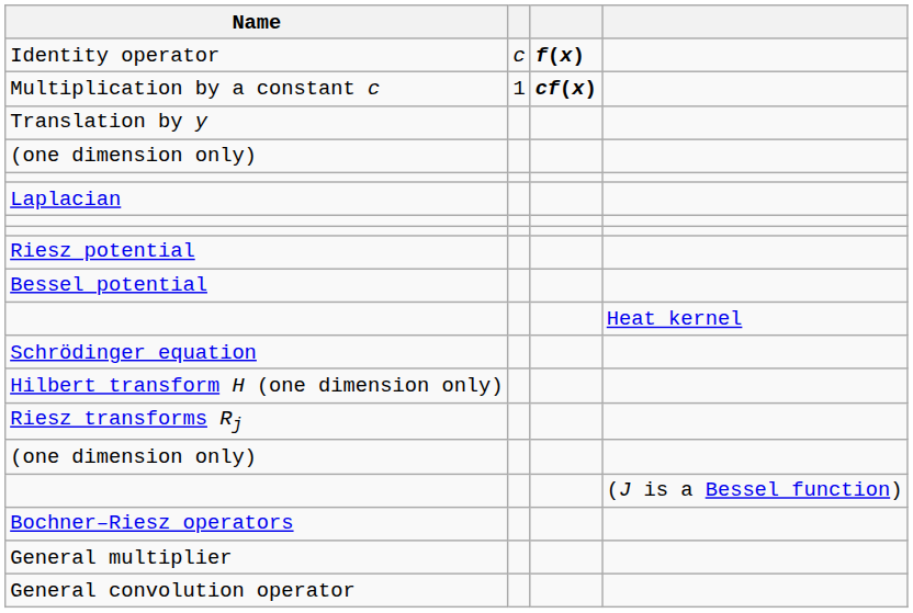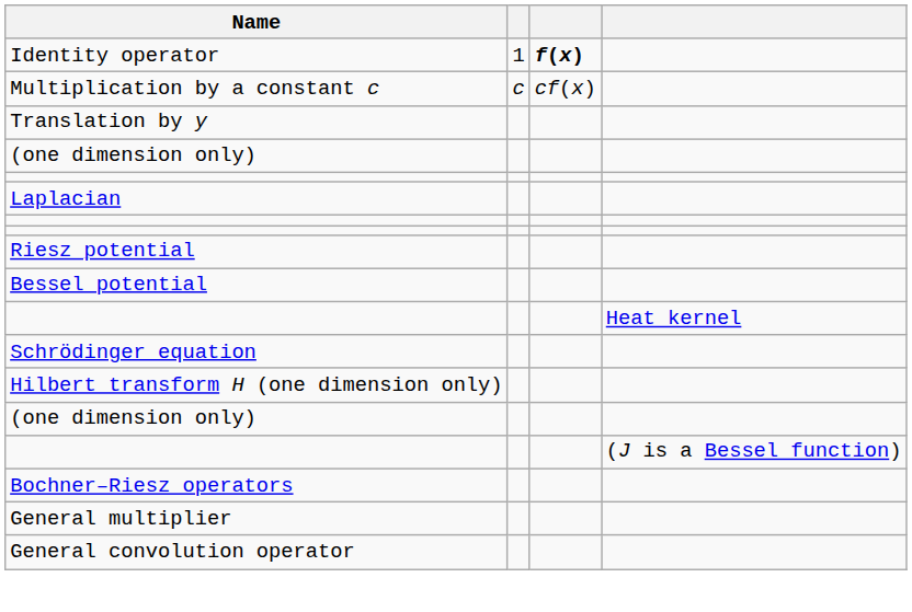Identity operator | column 2: c -> 1
Multiplication by a constant c | column 2: 1 -> c
Multiplication by a constant c | column 3: bold -> normal
- row: Riesz transforms Rj
